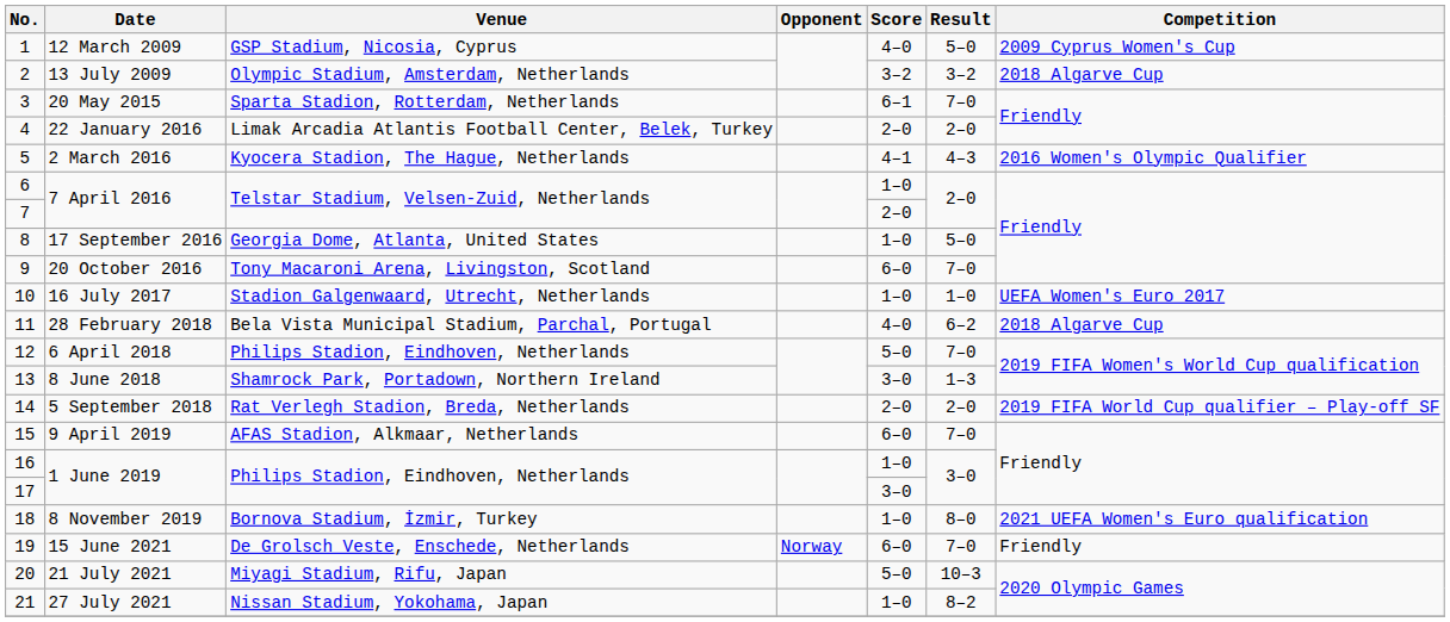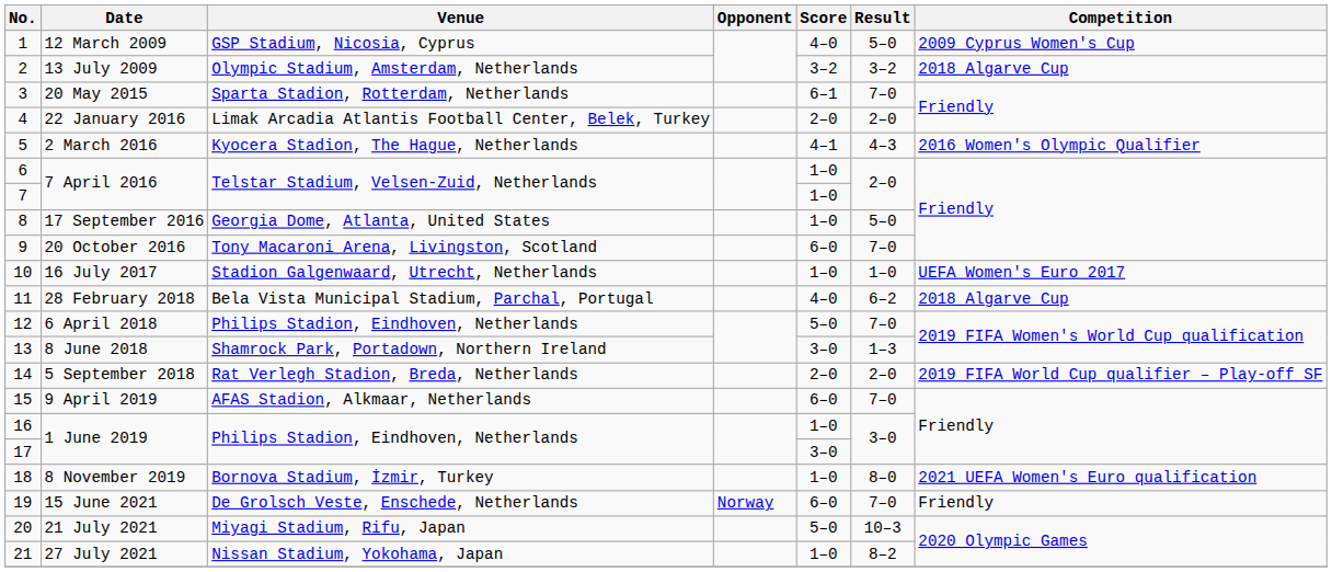7 / 7 April 2016 | Score: 2–0 -> 1–0
